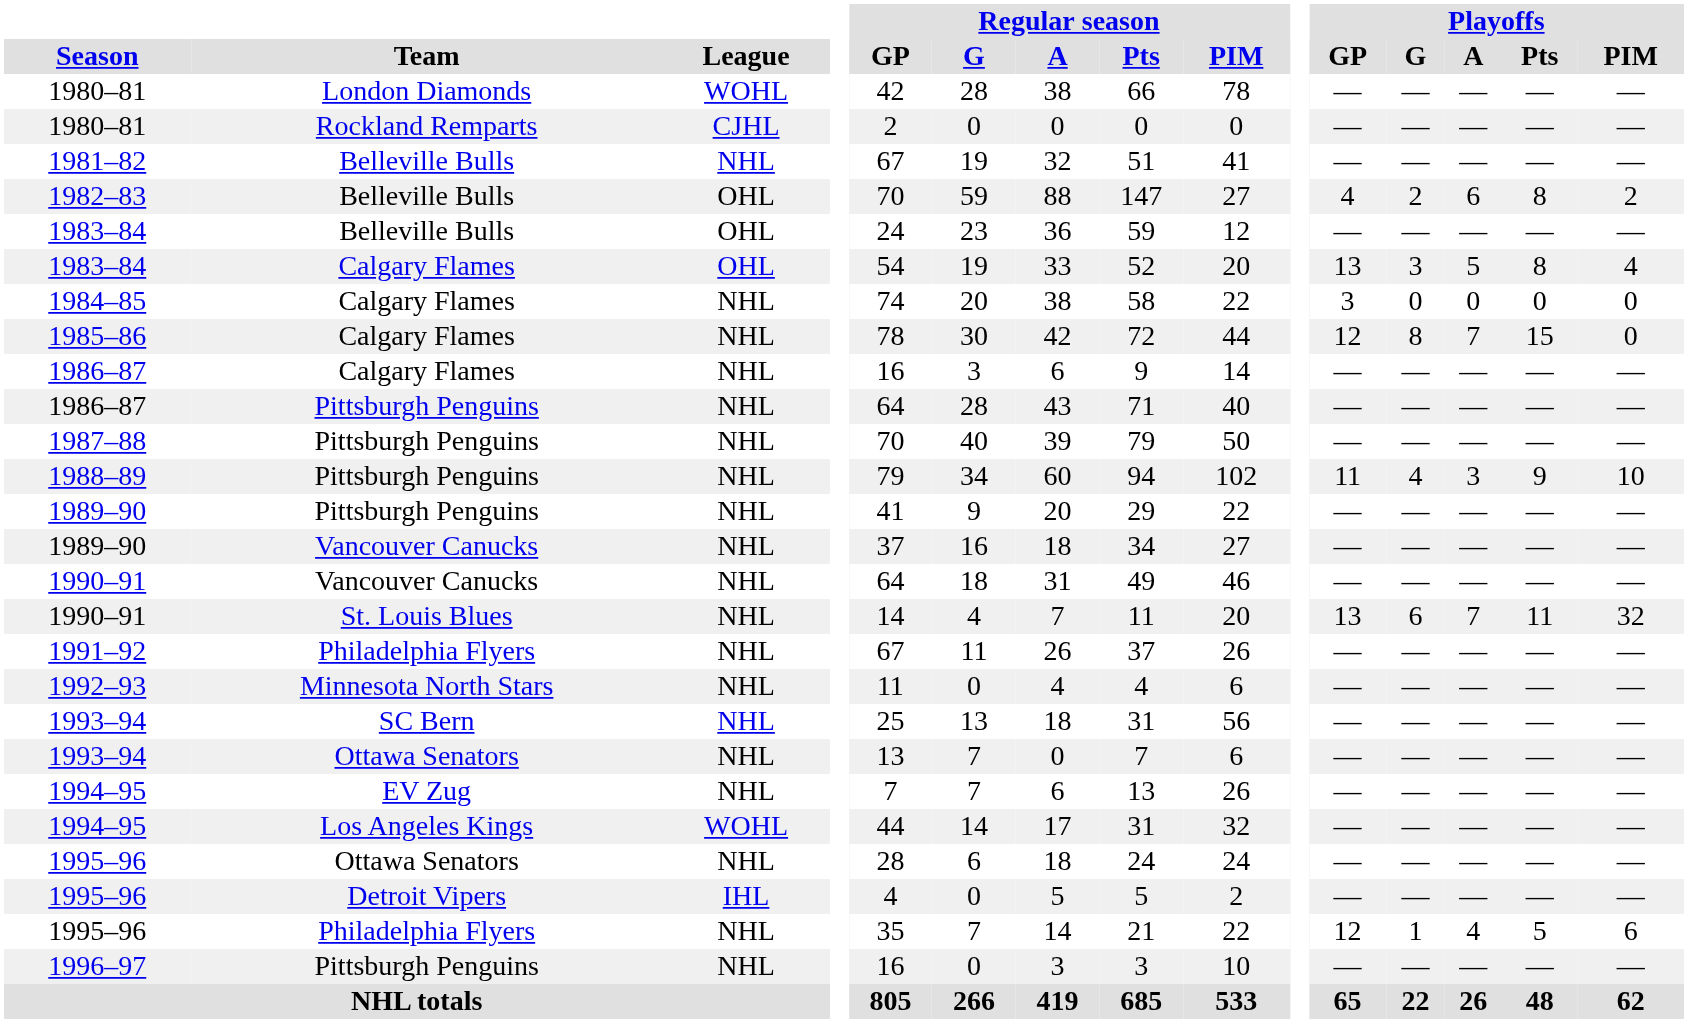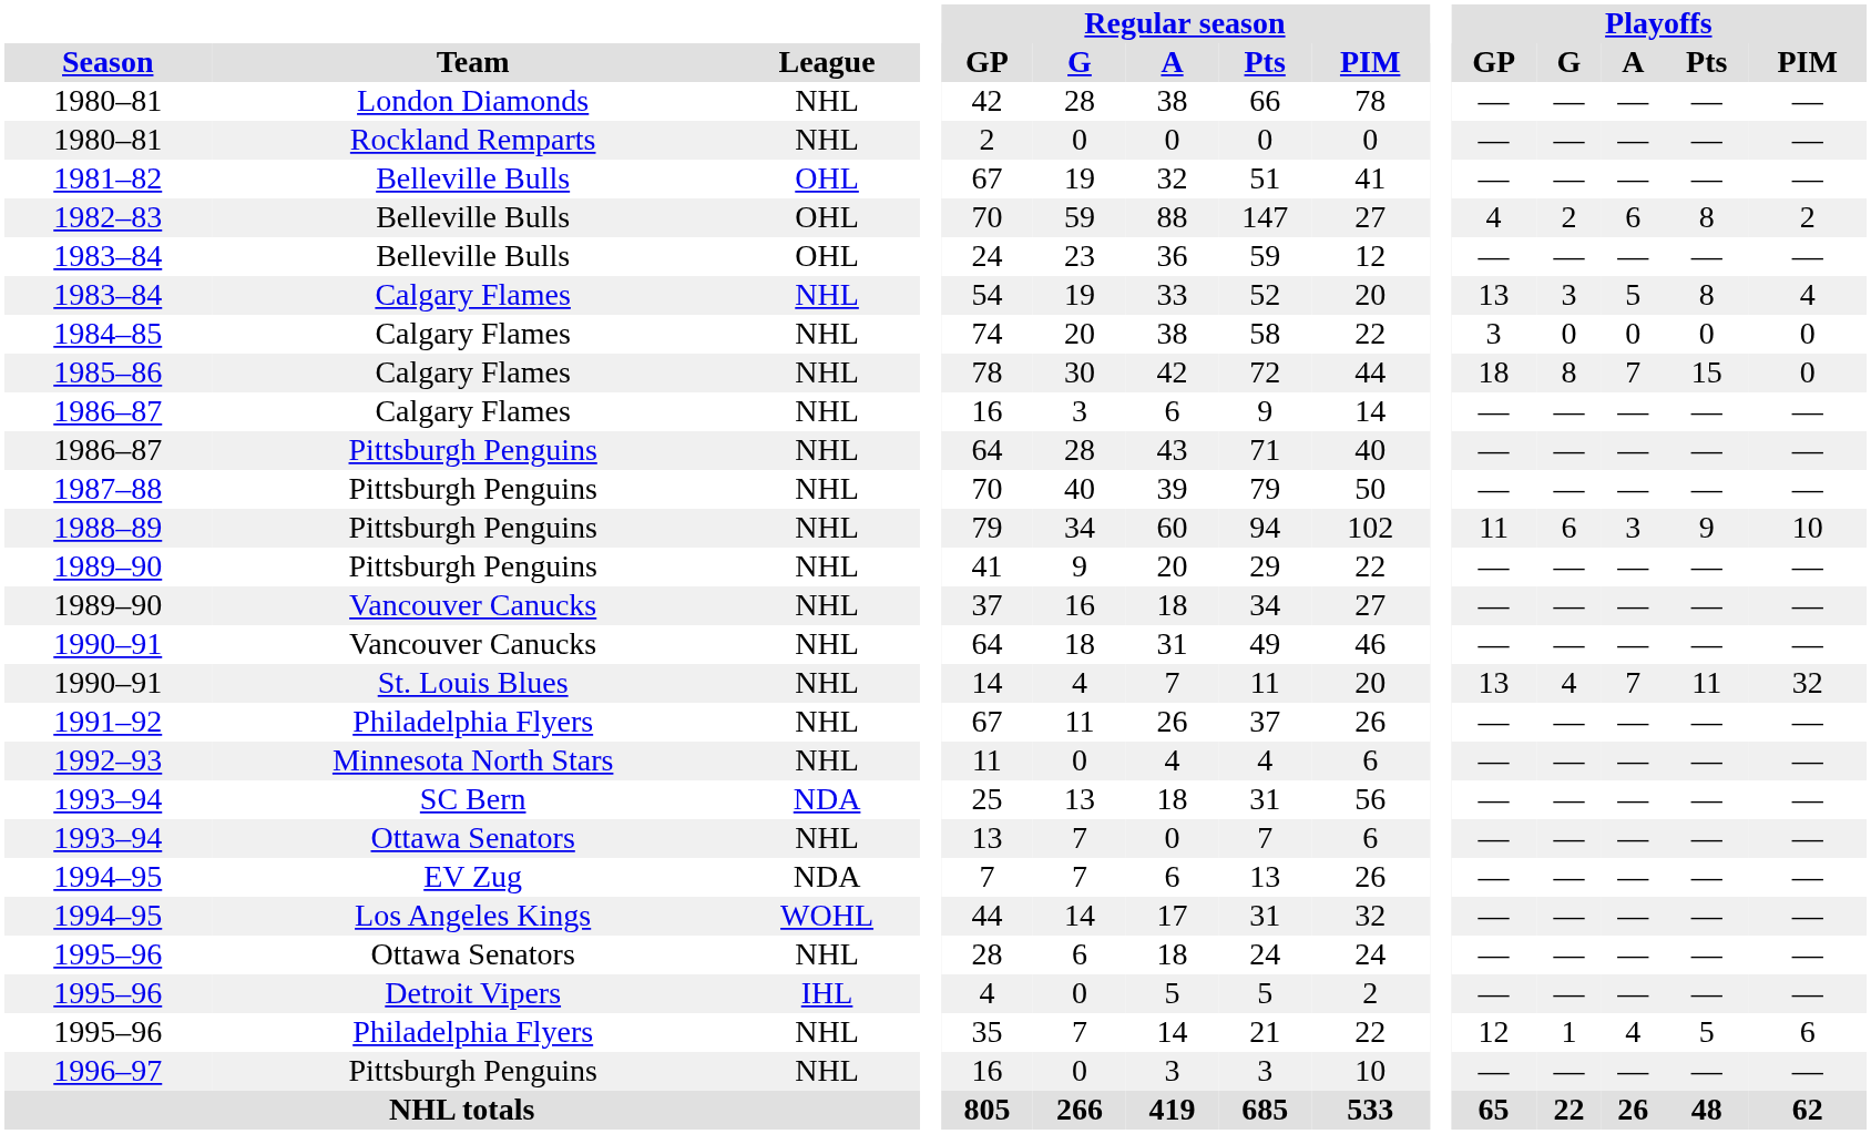1980–81 / London Diamonds | League: WOHL -> NHL
1980–81 / Rockland Remparts | League: CJHL -> NHL
1981–82 | League: NHL -> OHL
1983–84 / Calgary Flames | League: OHL -> NHL
1985–86 | Playoffs / GP: 12 -> 18
1988–89 | Playoffs / G: 4 -> 6
1990–91 / St. Louis Blues | Playoffs / G: 6 -> 4
1993–94 / SC Bern | League: NHL -> NDA
1994–95 / EV Zug | League: NHL -> NDA
